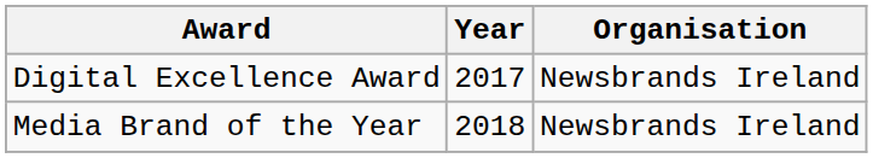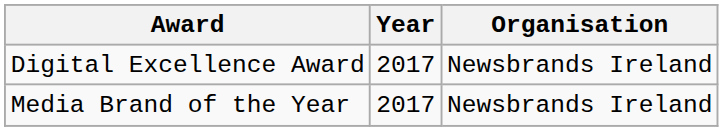Media Brand of the Year | Year: 2018 -> 2017
